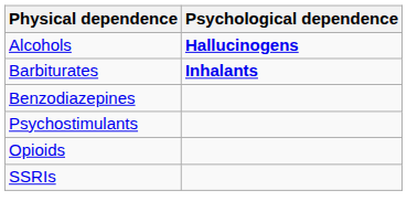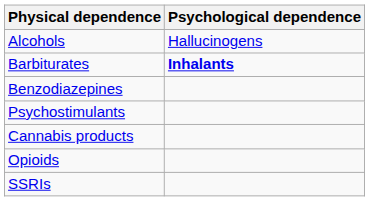Alcohols | Psychological dependence: bold -> normal
+ row: Cannabis products
